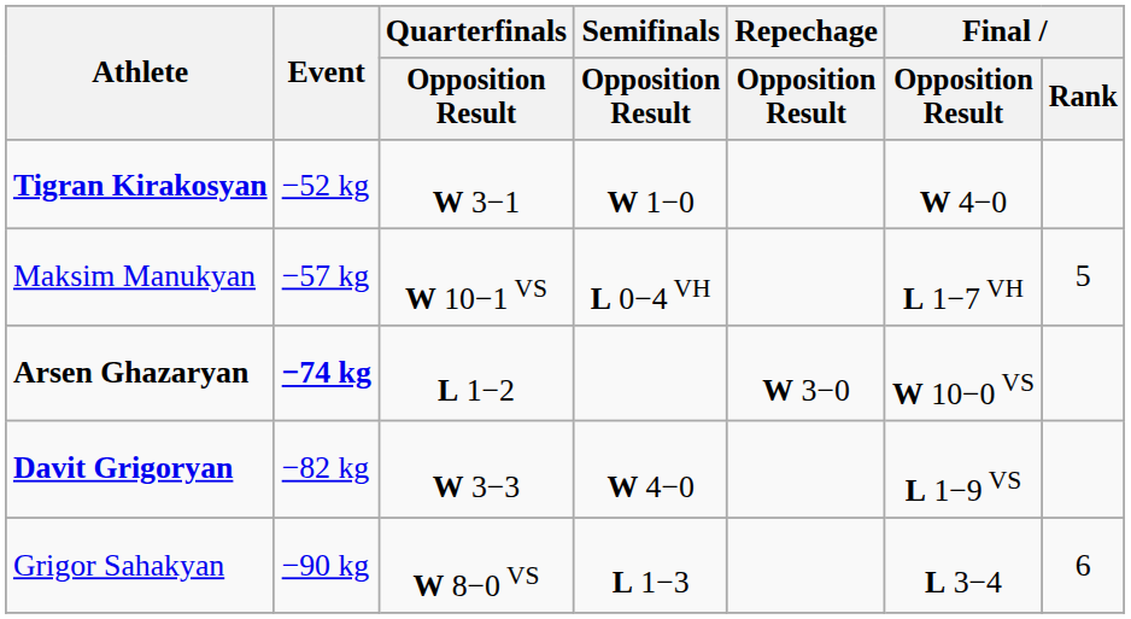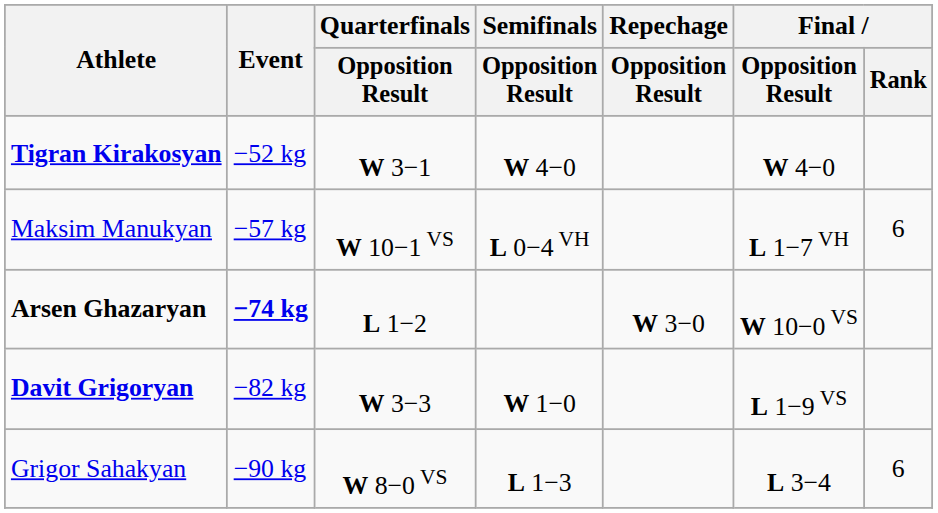Tigran Kirakosyan | Semifinals / Opposition Result: W 1−0 -> W 4−0
Maksim Manukyan | Final / Rank: 5 -> 6
Davit Grigoryan | Semifinals / Opposition Result: W 4−0 -> W 1−0
